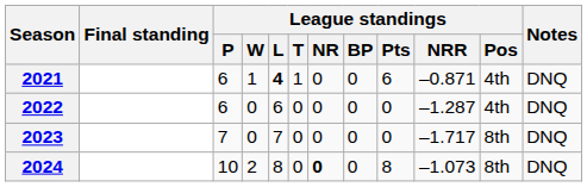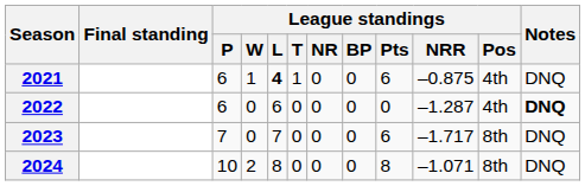2021 | League standings / NRR: –0.871 -> –0.875
2022 | Notes: normal -> bold
2023 | League standings / Pts: 0 -> 6
2024 | League standings / NR: bold -> normal
2024 | League standings / NRR: –1.073 -> –1.071
